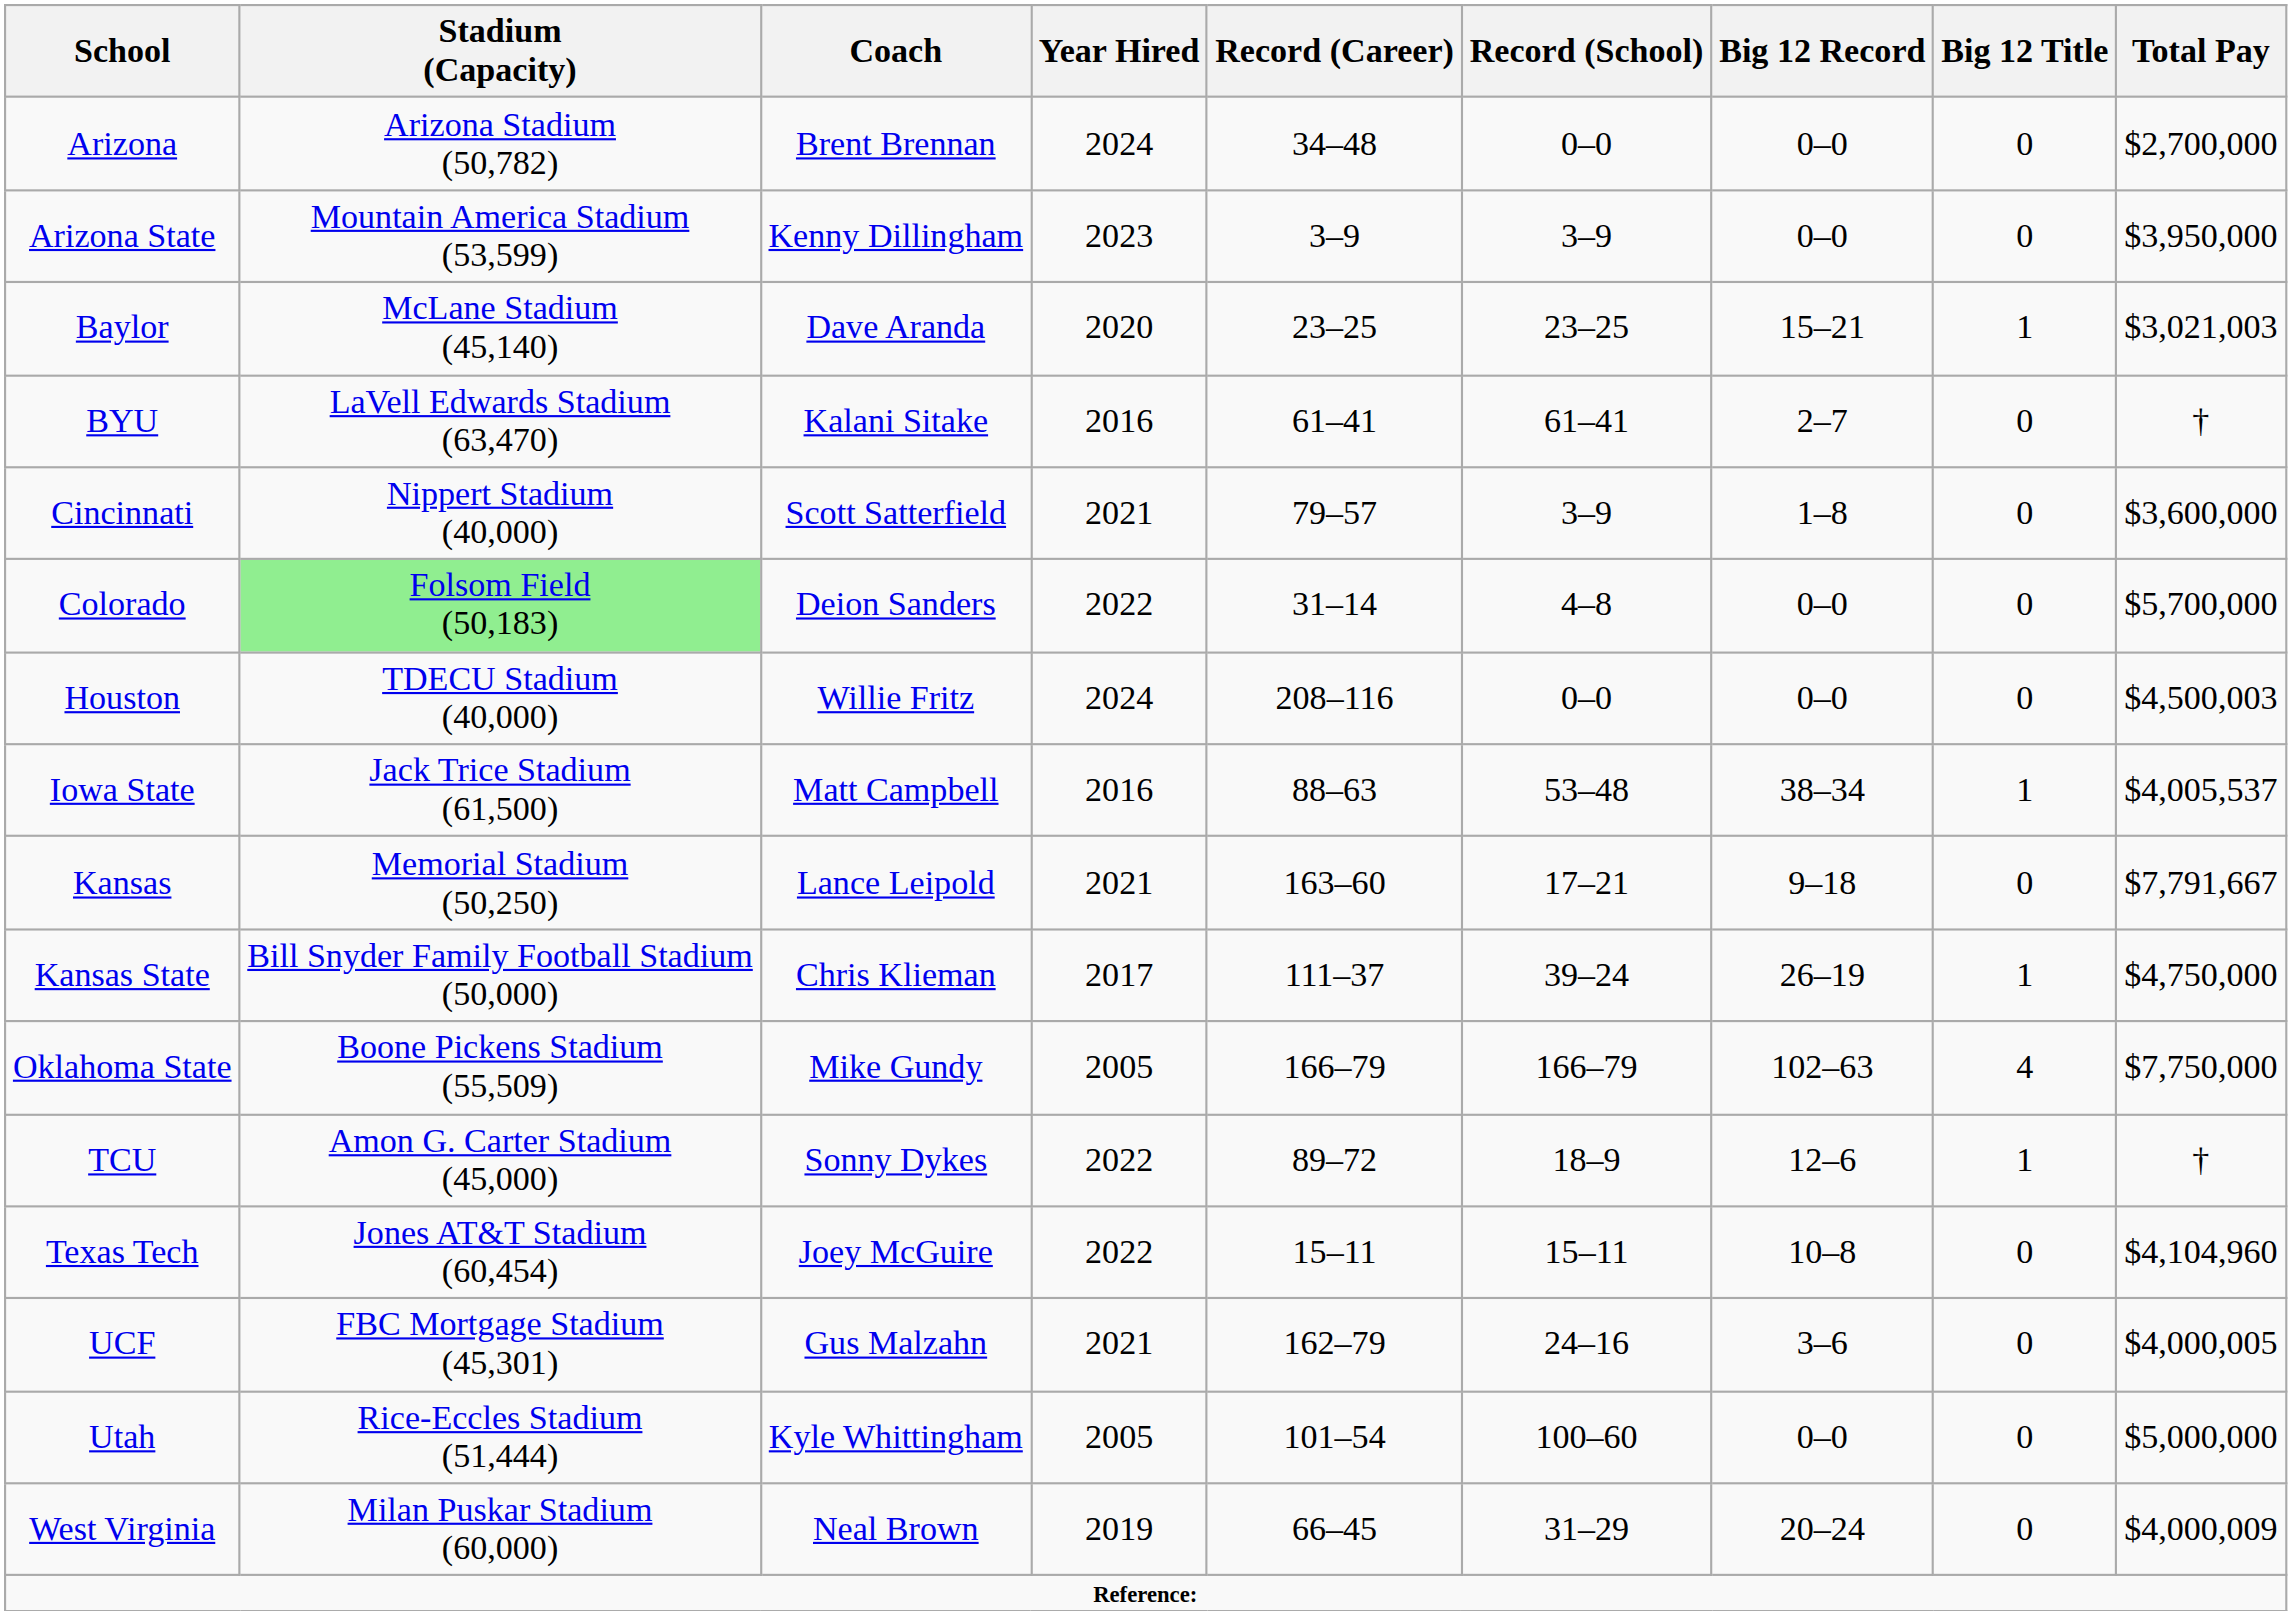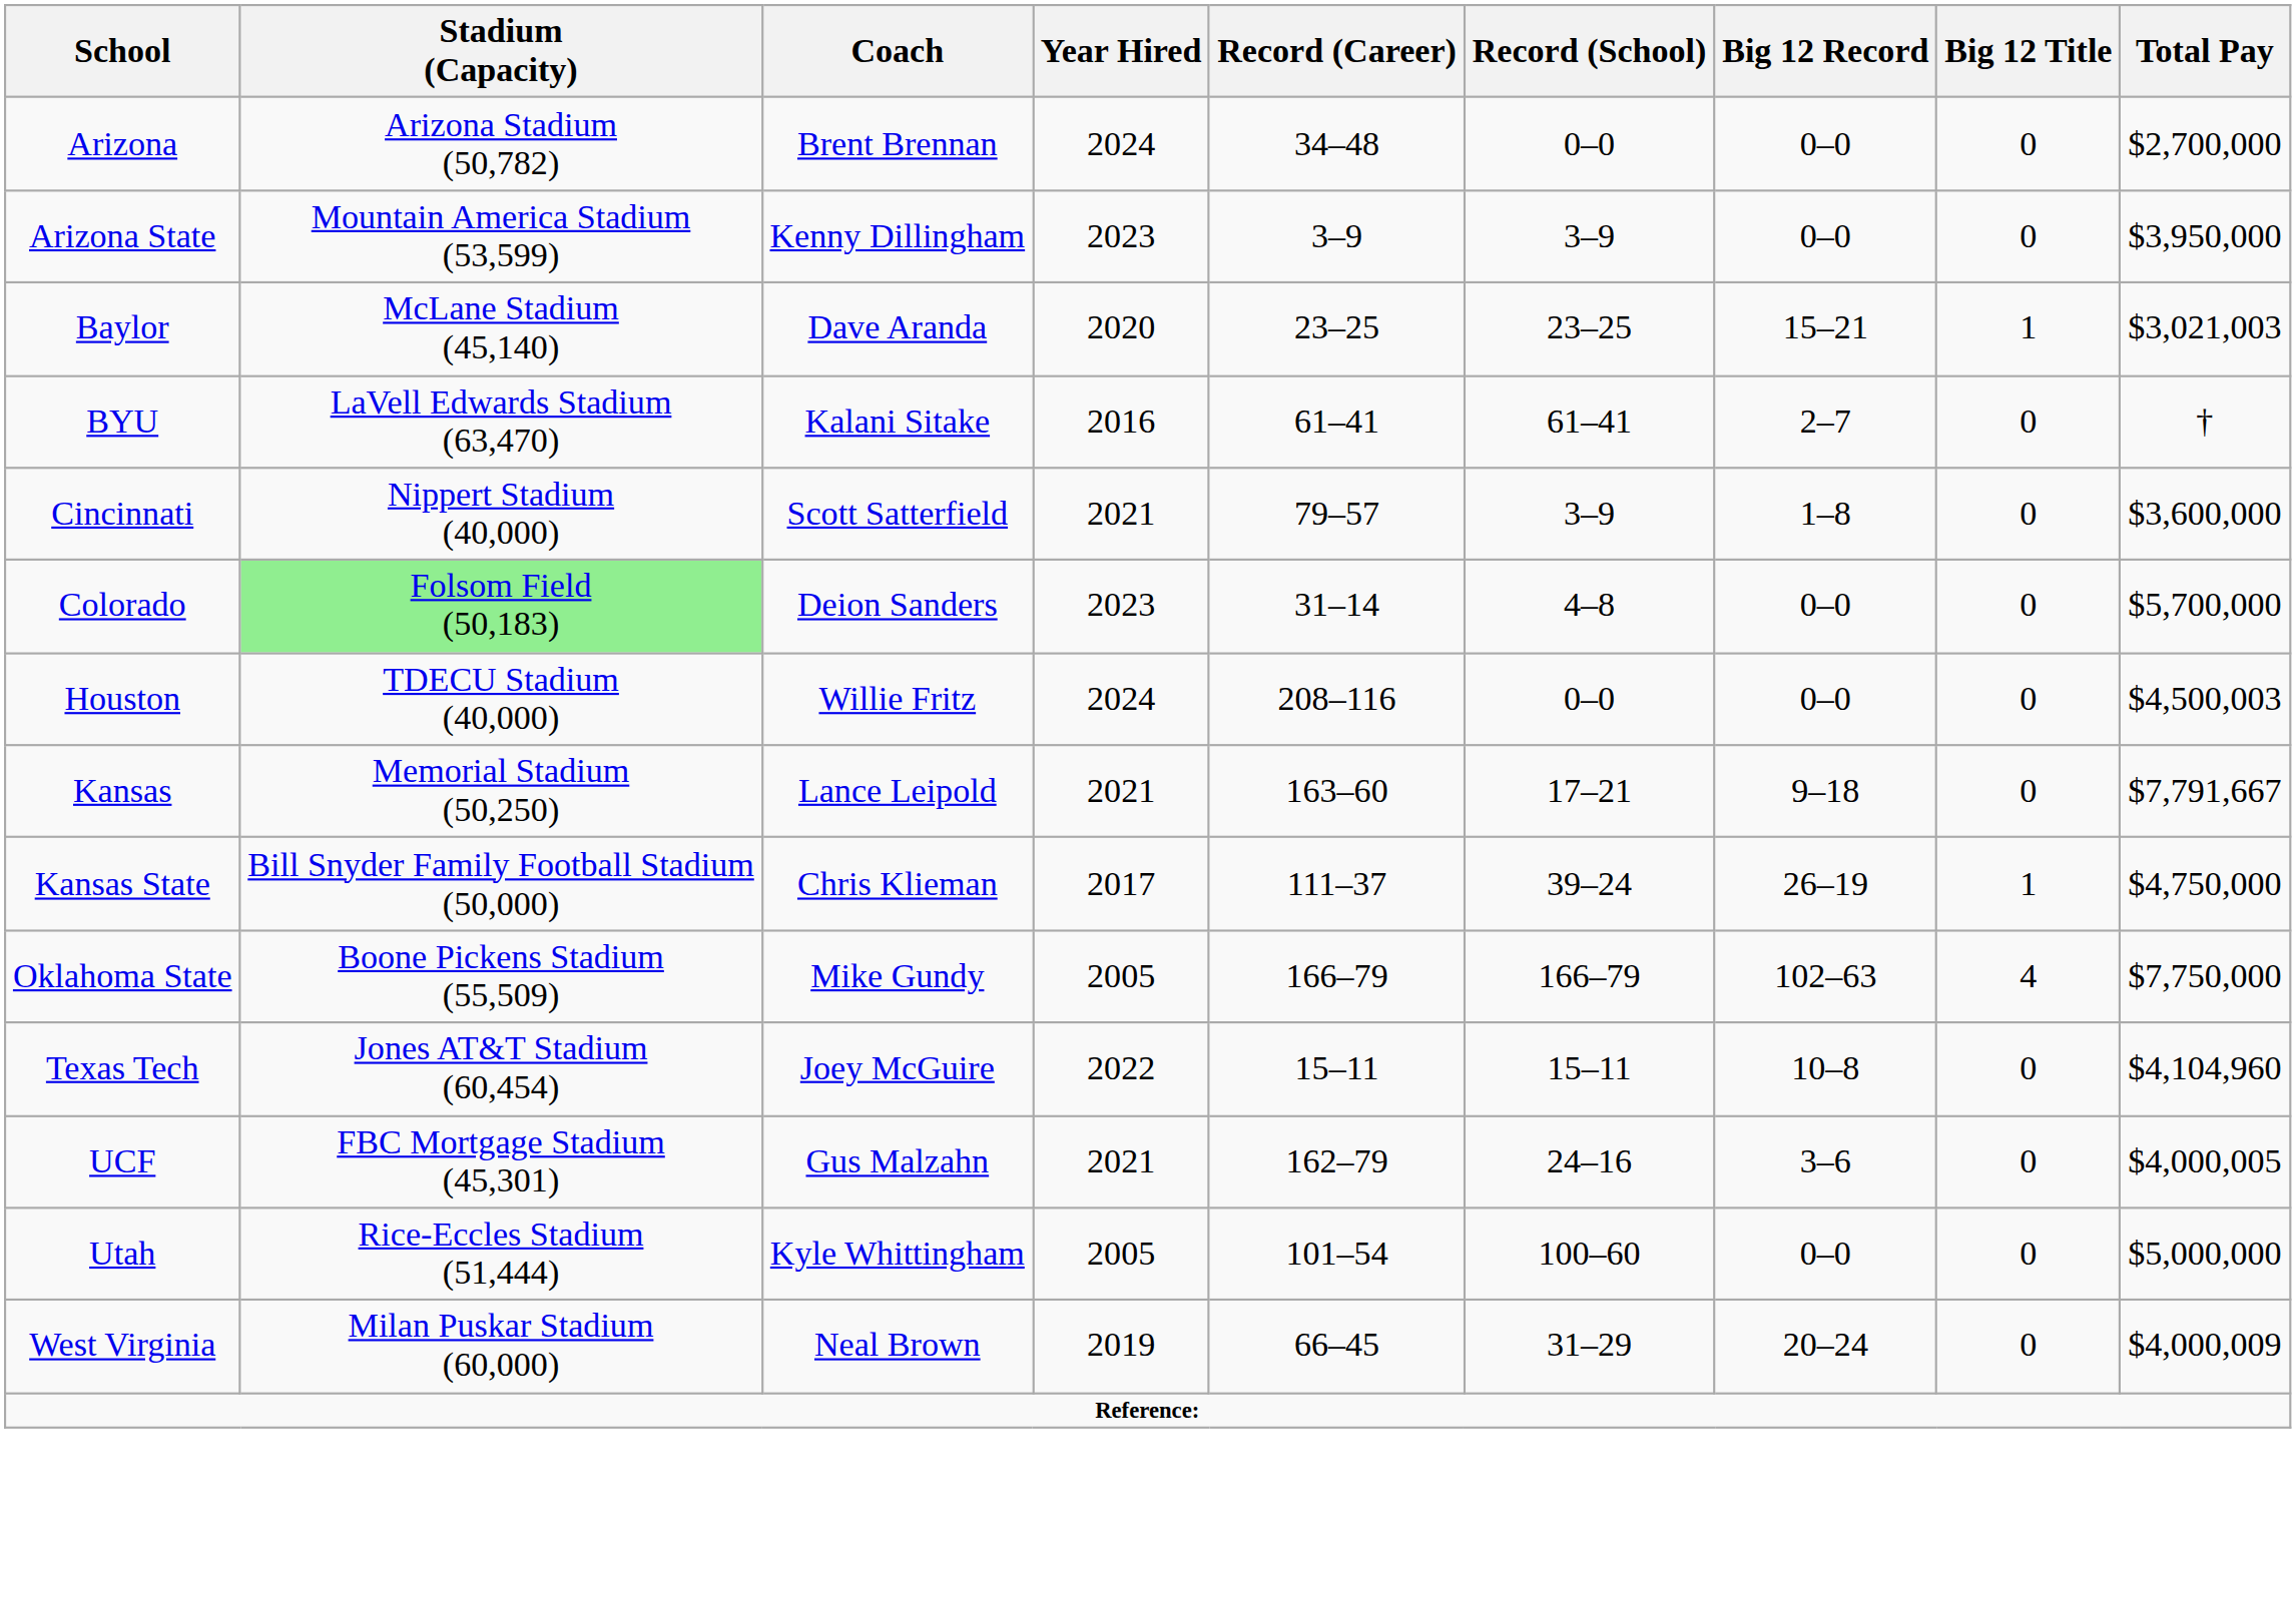Colorado | Year Hired: 2022 -> 2023
- row: Iowa State | Jack Trice Stadium (61,500) | Matt Campbell | 2016 | 88–63 | 53–48 | 38–34 | 1 | $4,005,537
- row: TCU | Amon G. Carter Stadium (45,000) | Sonny Dykes | 2022 | 89–72 | 18–9 | 12–6 | 1 | †
